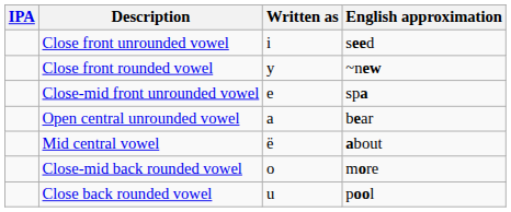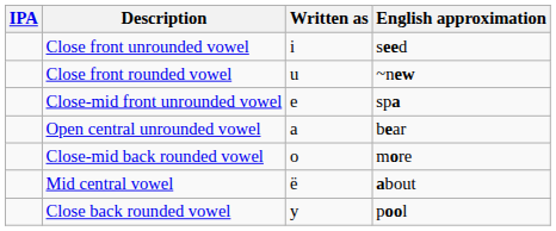Close front rounded vowel | Written as: y -> u
rows swapped: Mid central vowel <-> Close-mid back rounded vowel
Close back rounded vowel | Written as: u -> y
